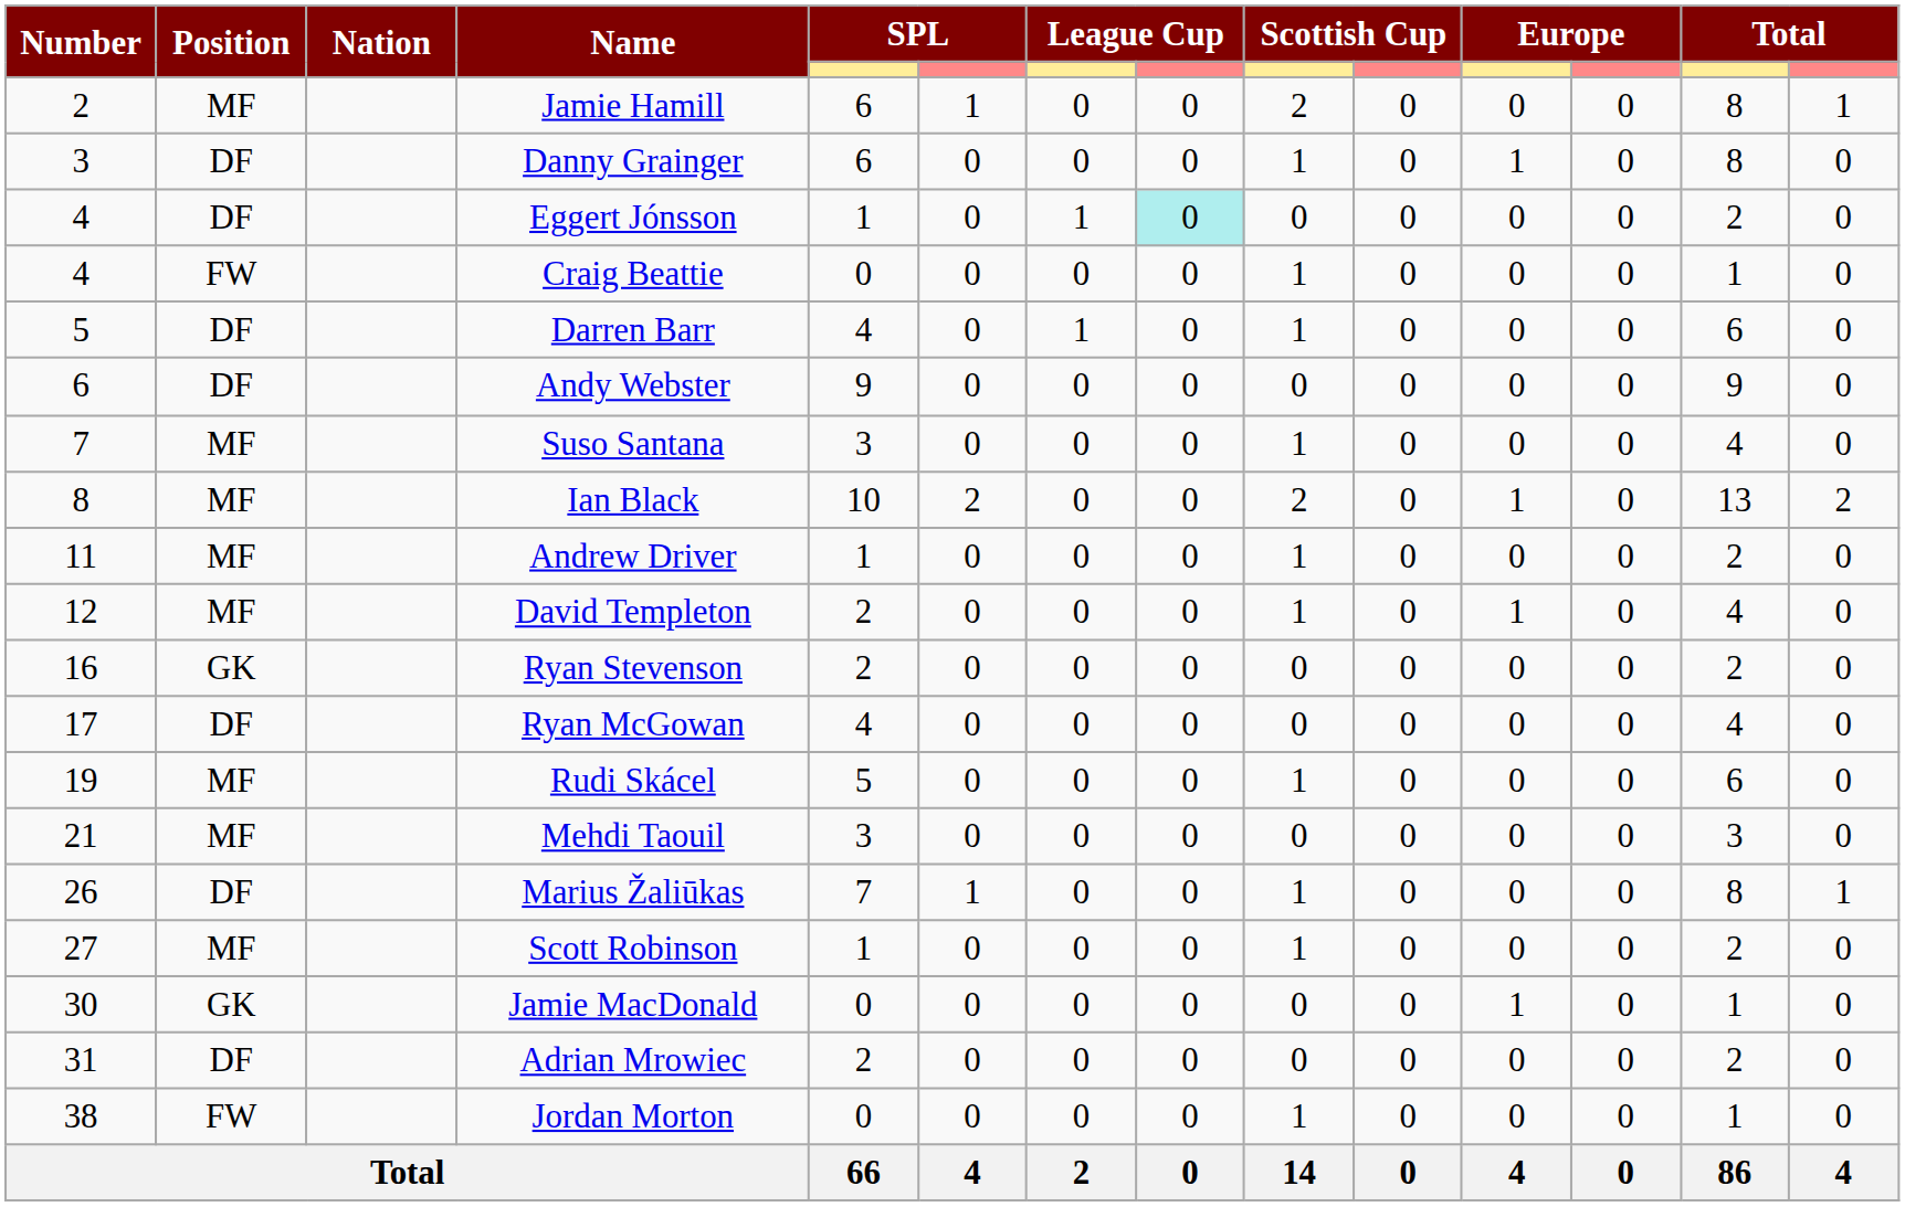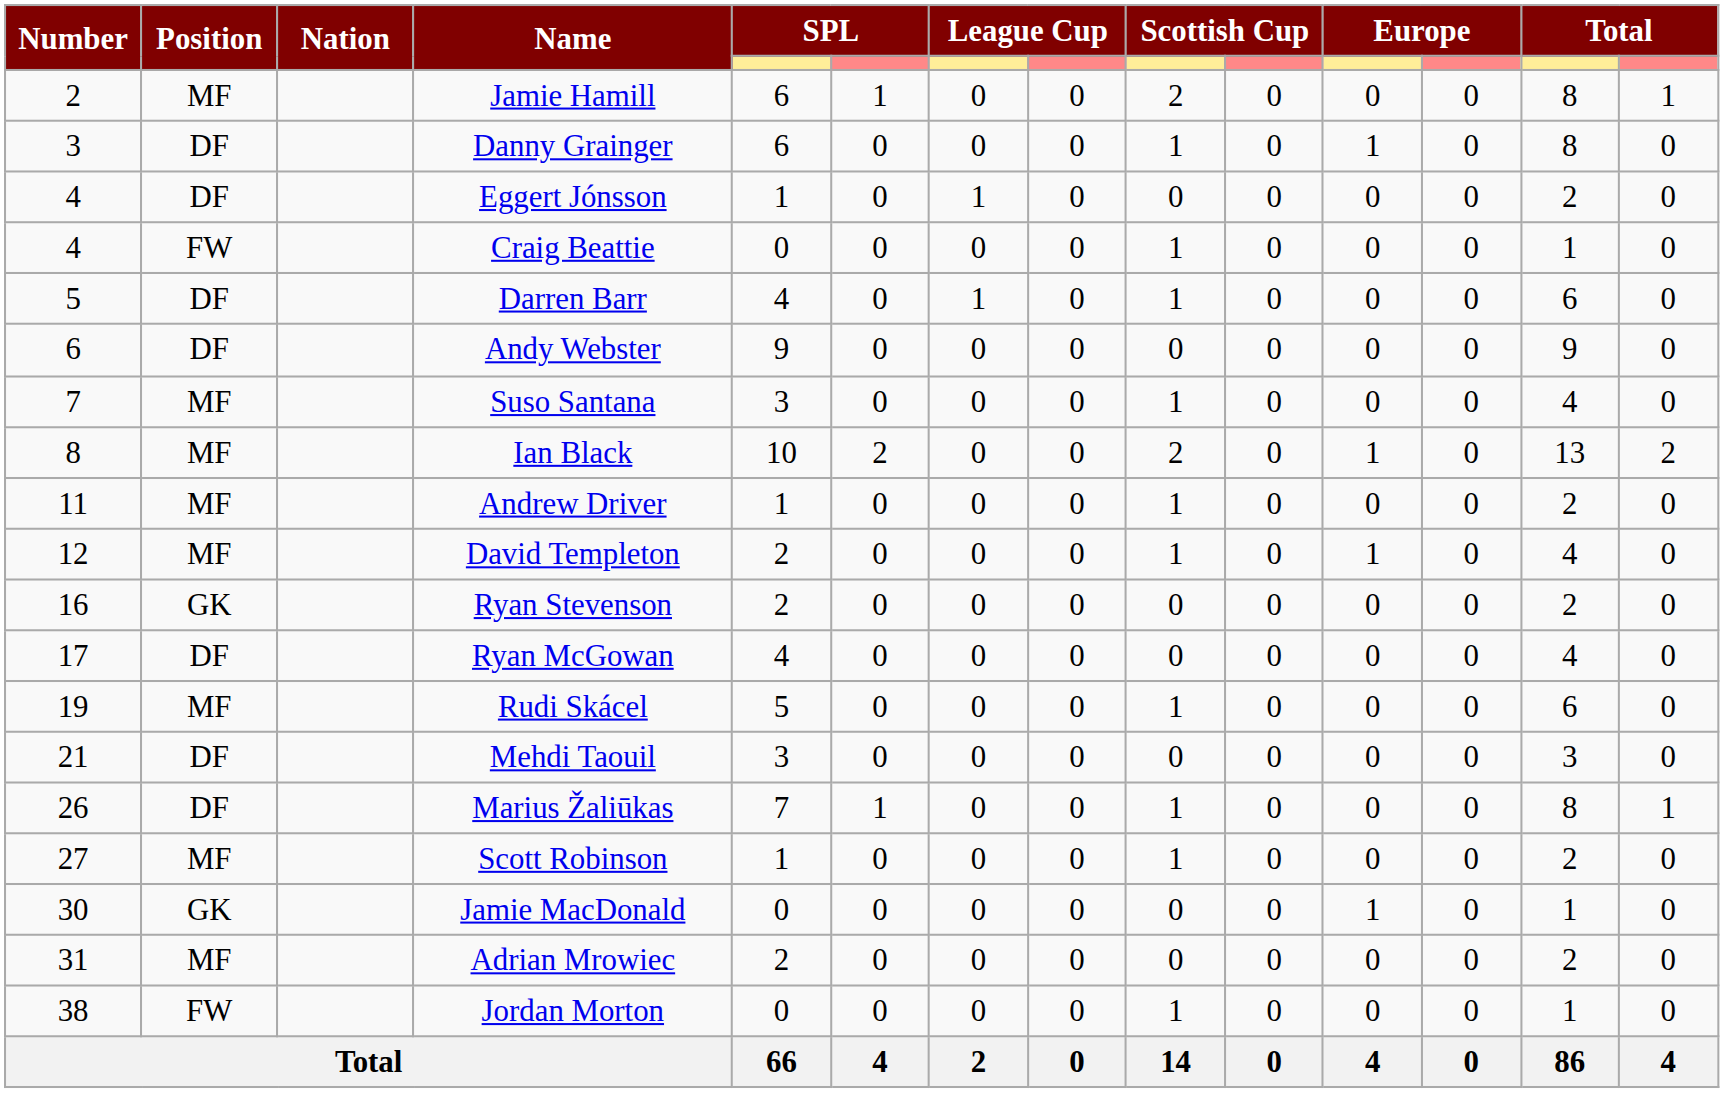Eggert Jónsson | column 8: paleturquoise background -> no background
Mehdi Taouil | Position: MF -> DF
Adrian Mrowiec | Position: DF -> MF
